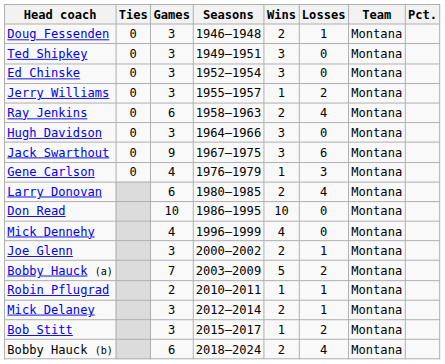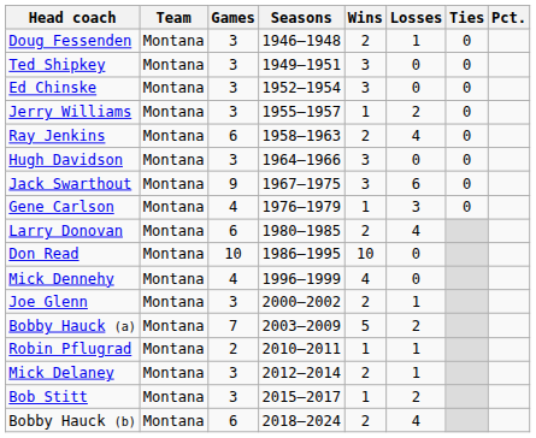columns swapped: Team <-> Ties
